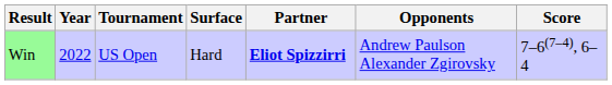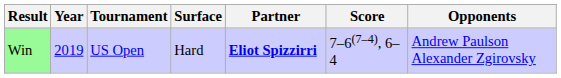columns swapped: Opponents <-> Score
Win | Year: 2022 -> 2019
